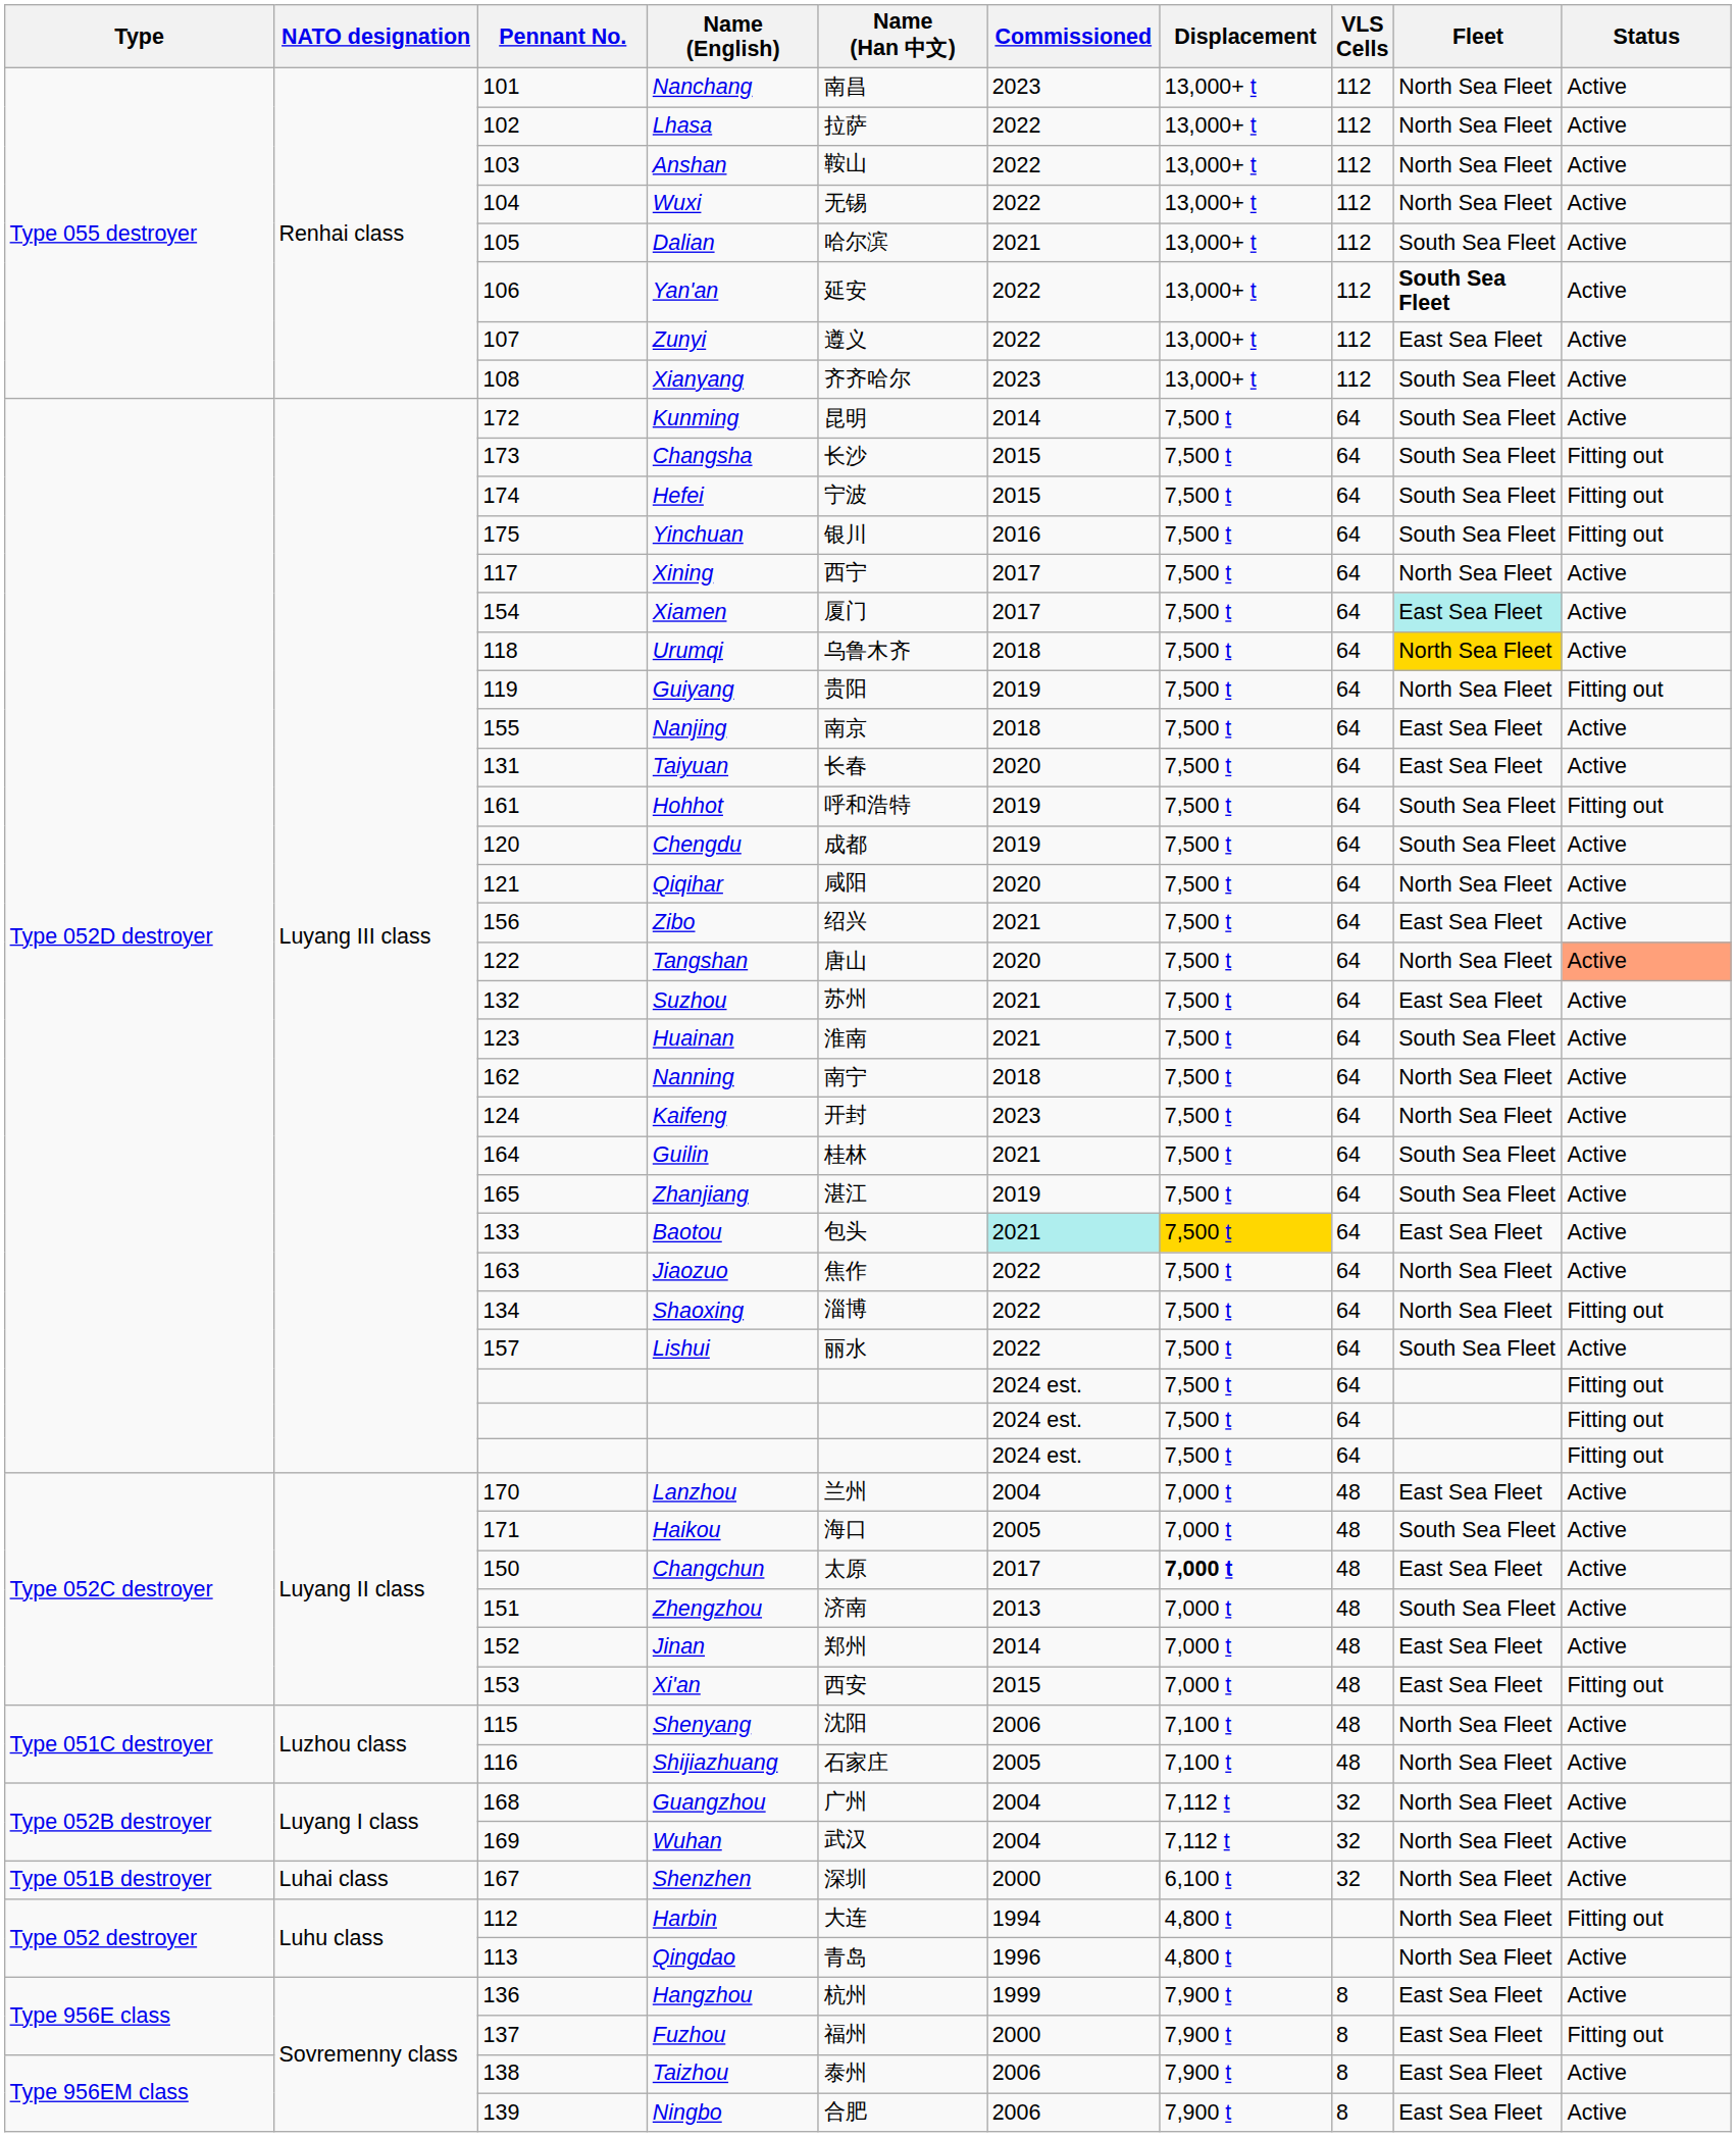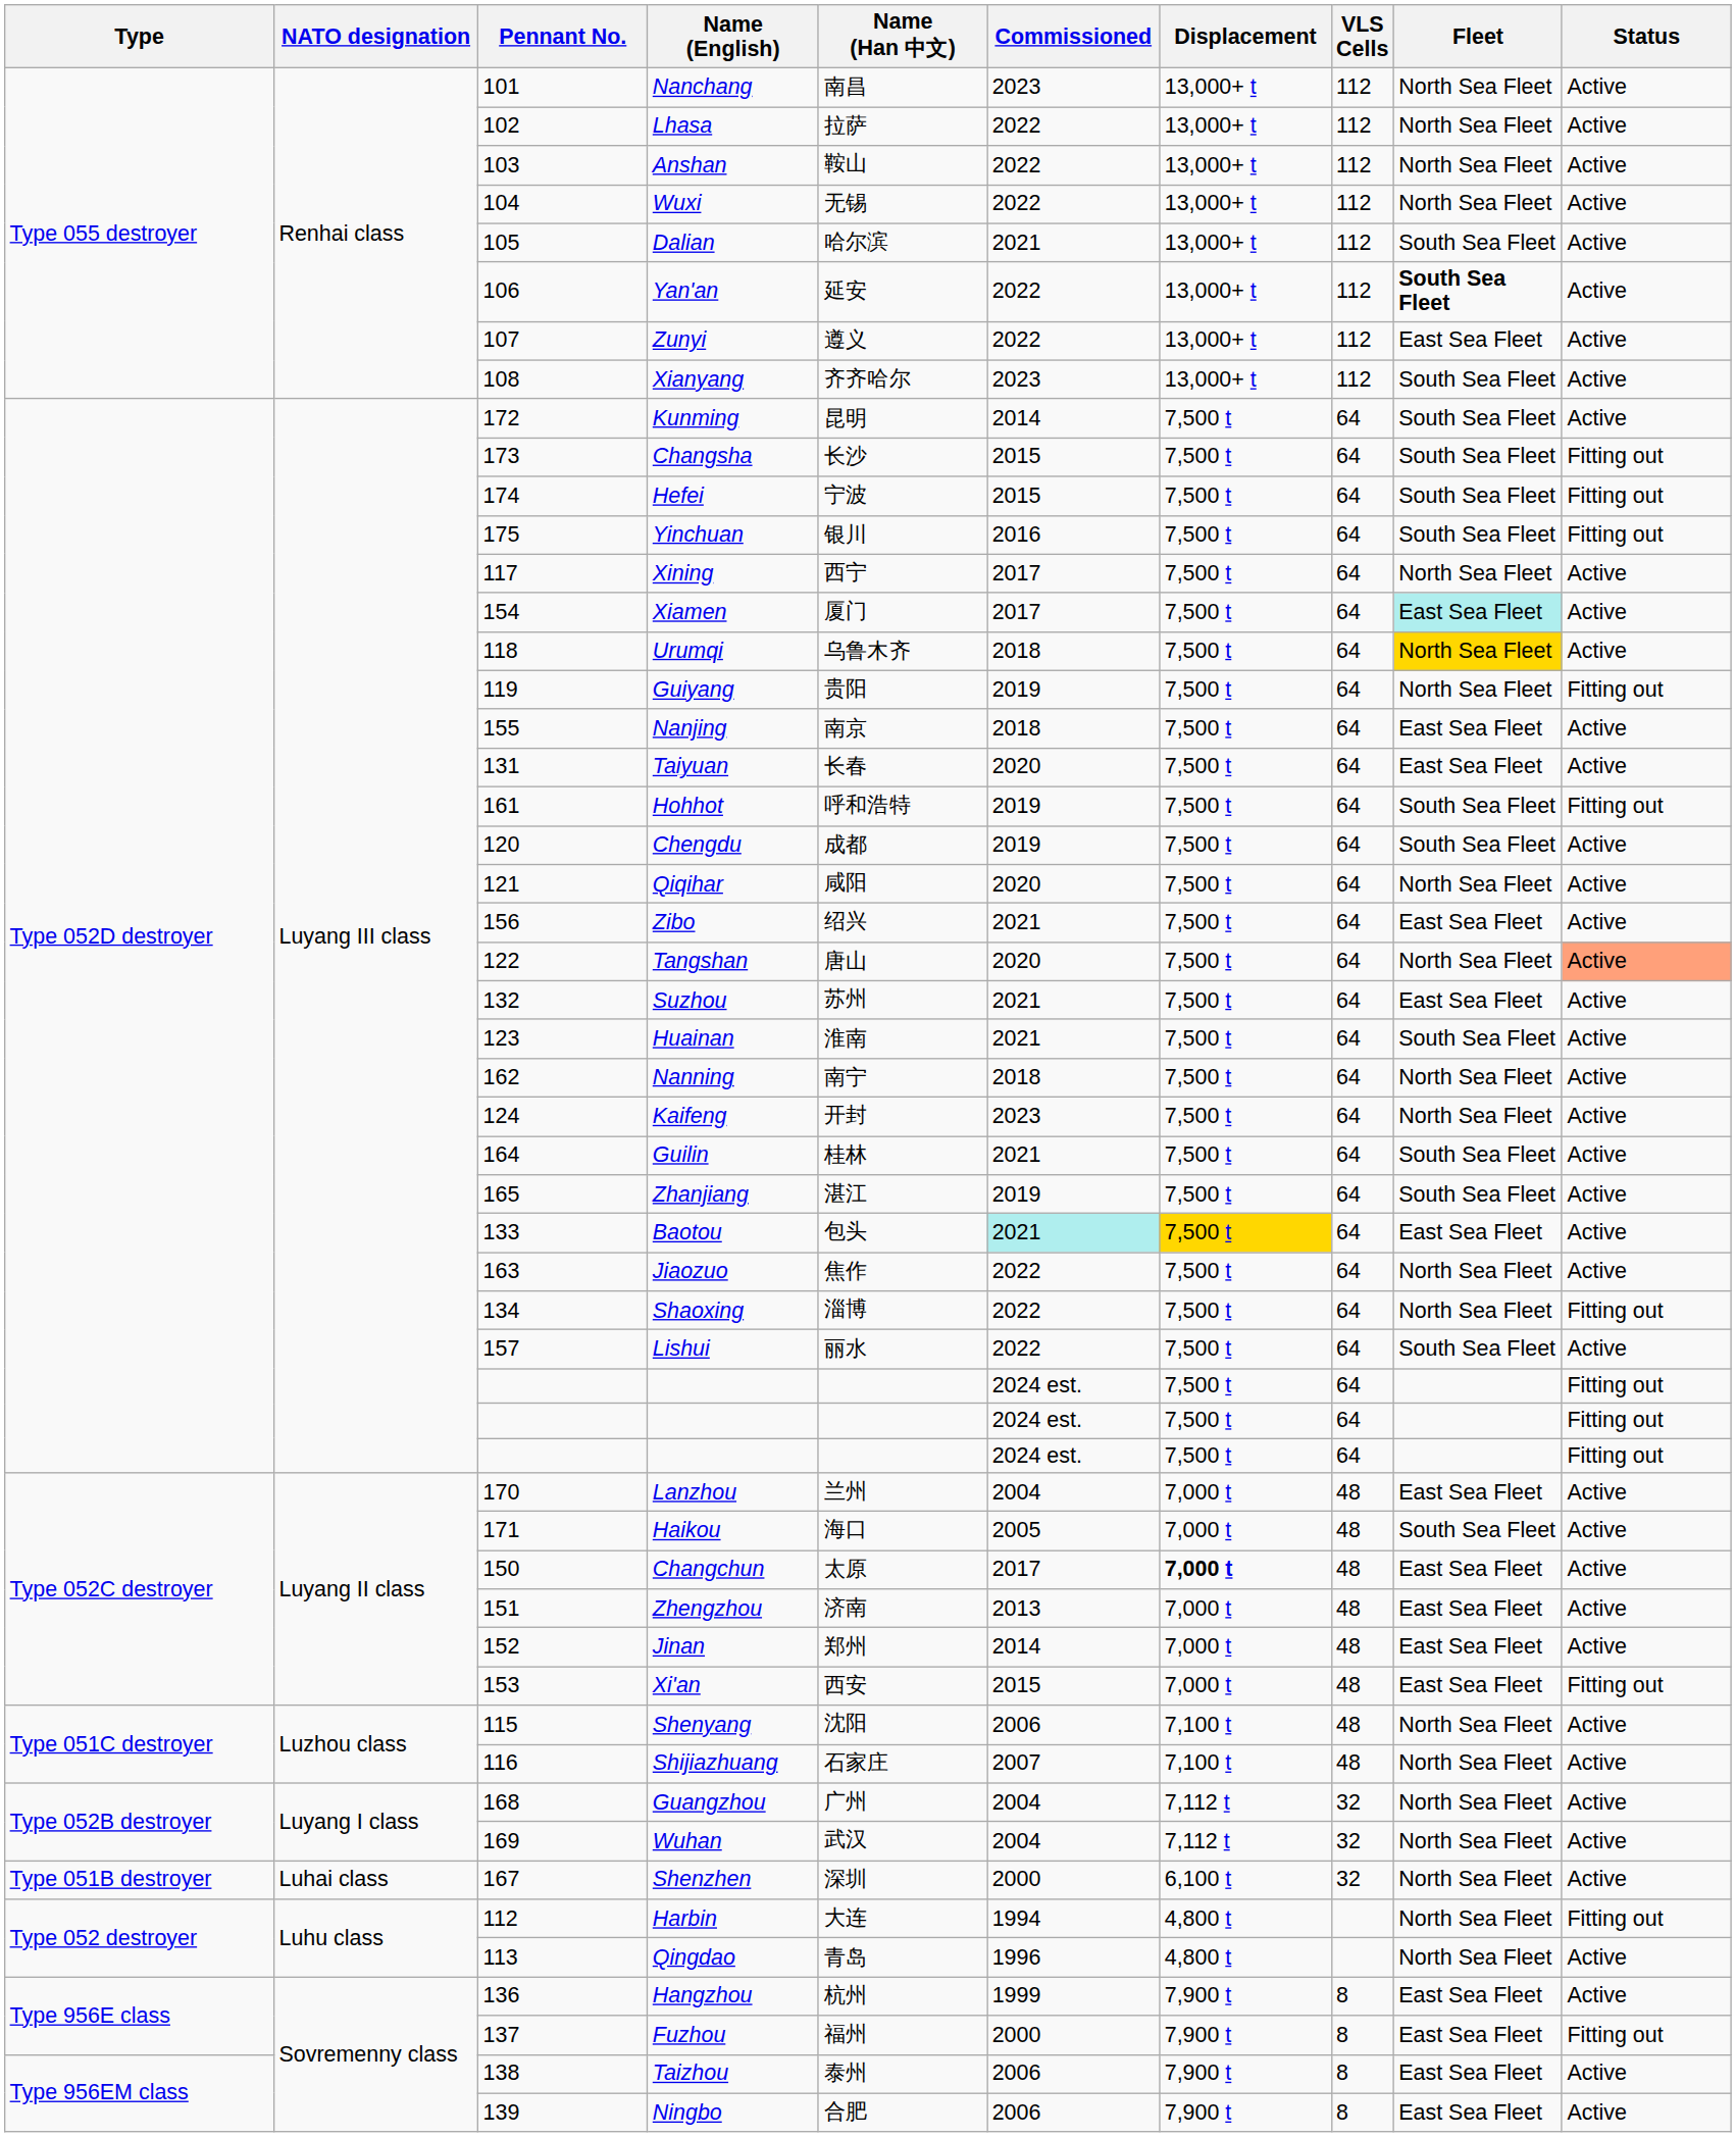Zhengzhou | Fleet: South Sea Fleet -> East Sea Fleet
Shijiazhuang | Commissioned: 2005 -> 2007
